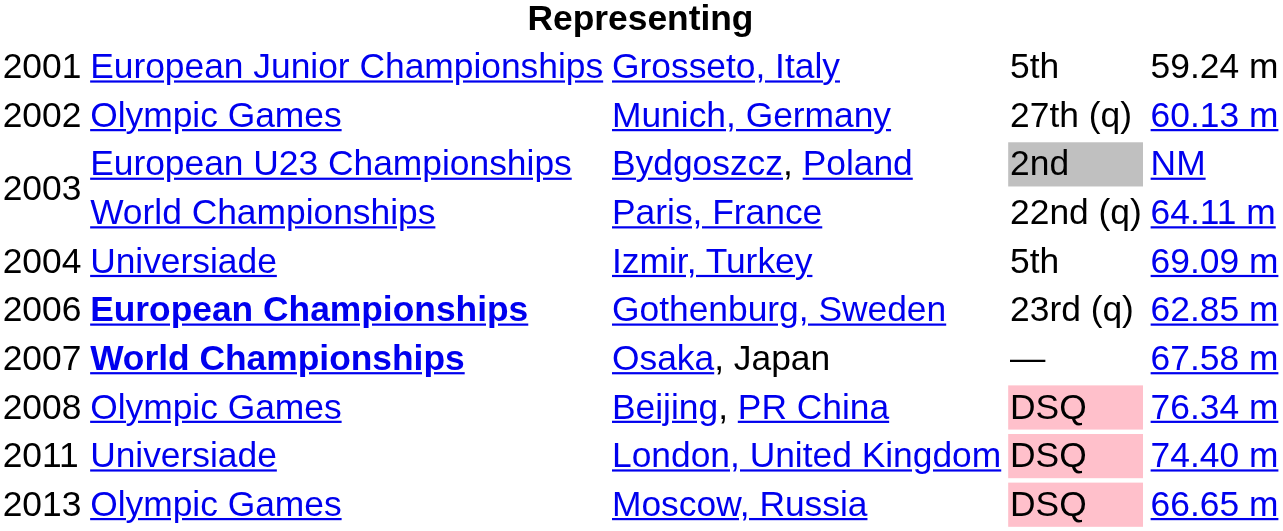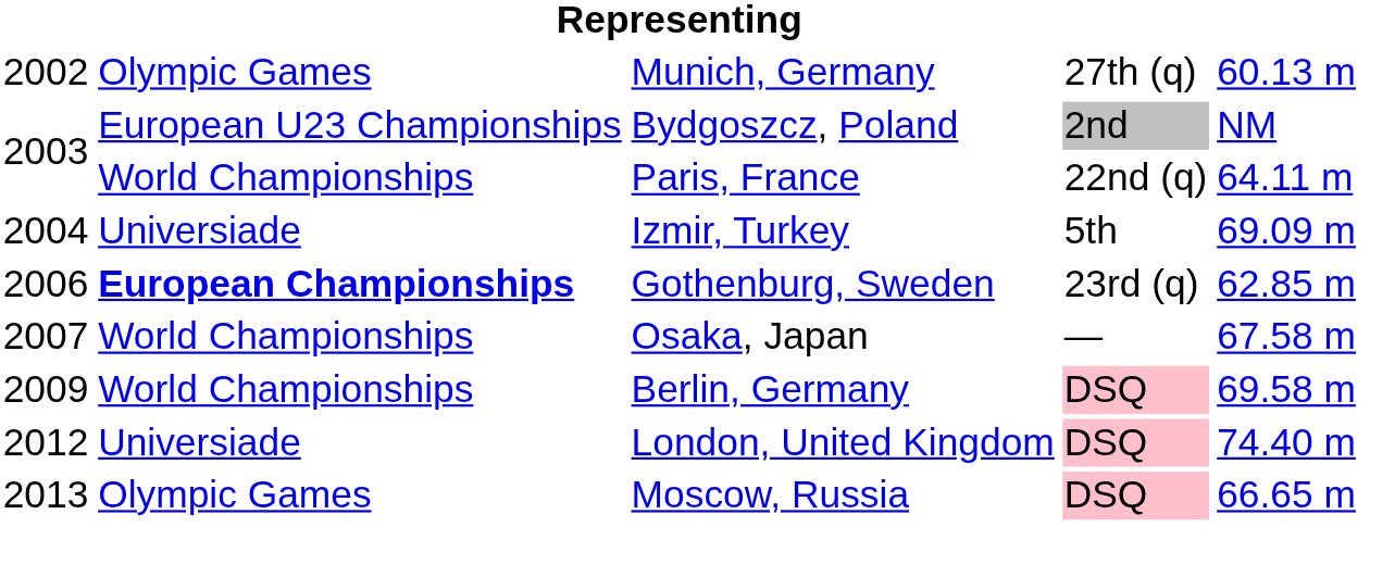- row: 2001 | European Junior Championships | Grosseto, Italy | 5th | 59.24 m
Osaka, Japan | column 2: bold -> normal
- row: 2008 | Olympic Games | Beijing, PR China | DSQ | 76.34 m
+ row: 2009 | World Championships | Berlin, Germany | DSQ | 69.58 m
London, United Kingdom | column 1: 2011 -> 2012
